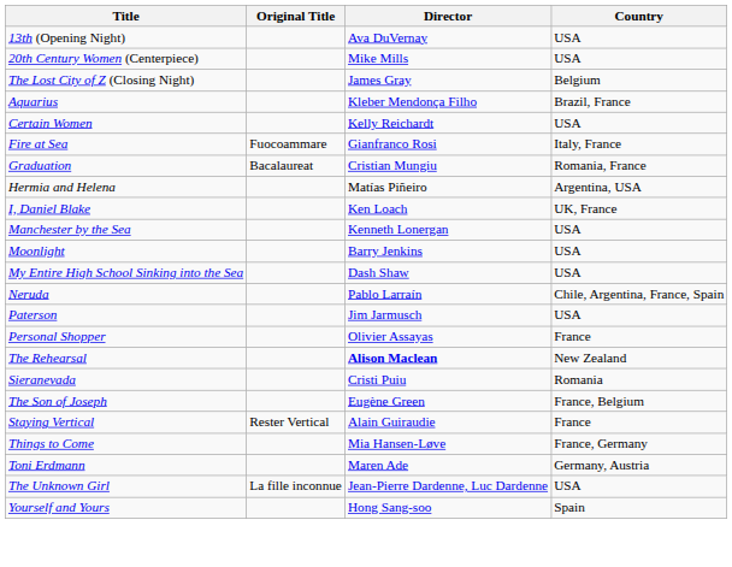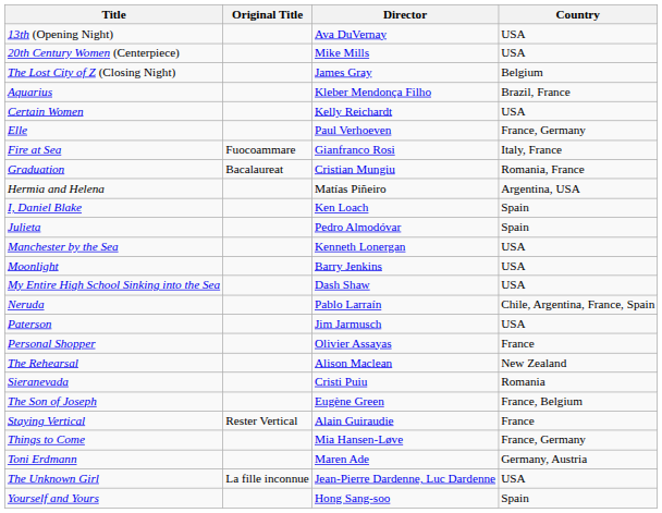+ row: Elle | Paul Verhoeven | France, Germany
I, Daniel Blake | Country: UK, France -> Spain
+ row: Julieta | Pedro Almodóvar | Spain
The Rehearsal | Director: bold -> normal
